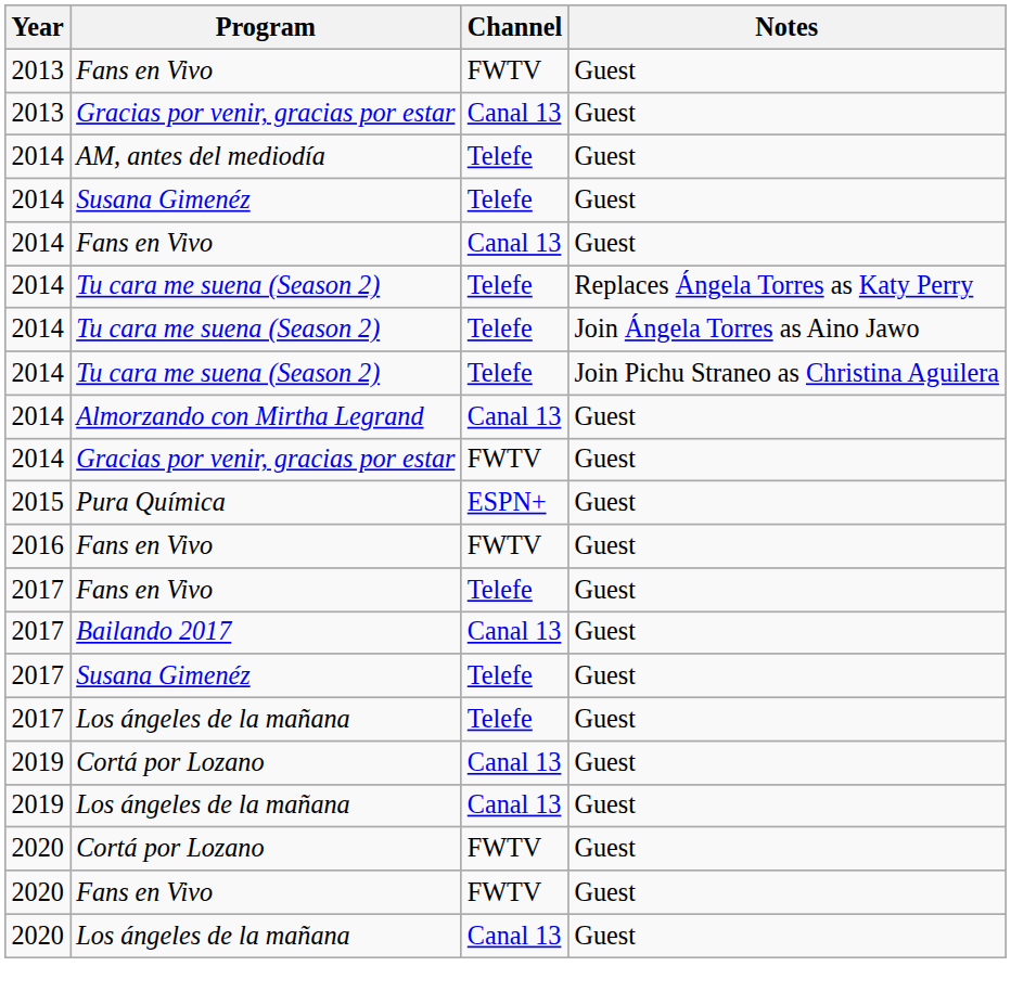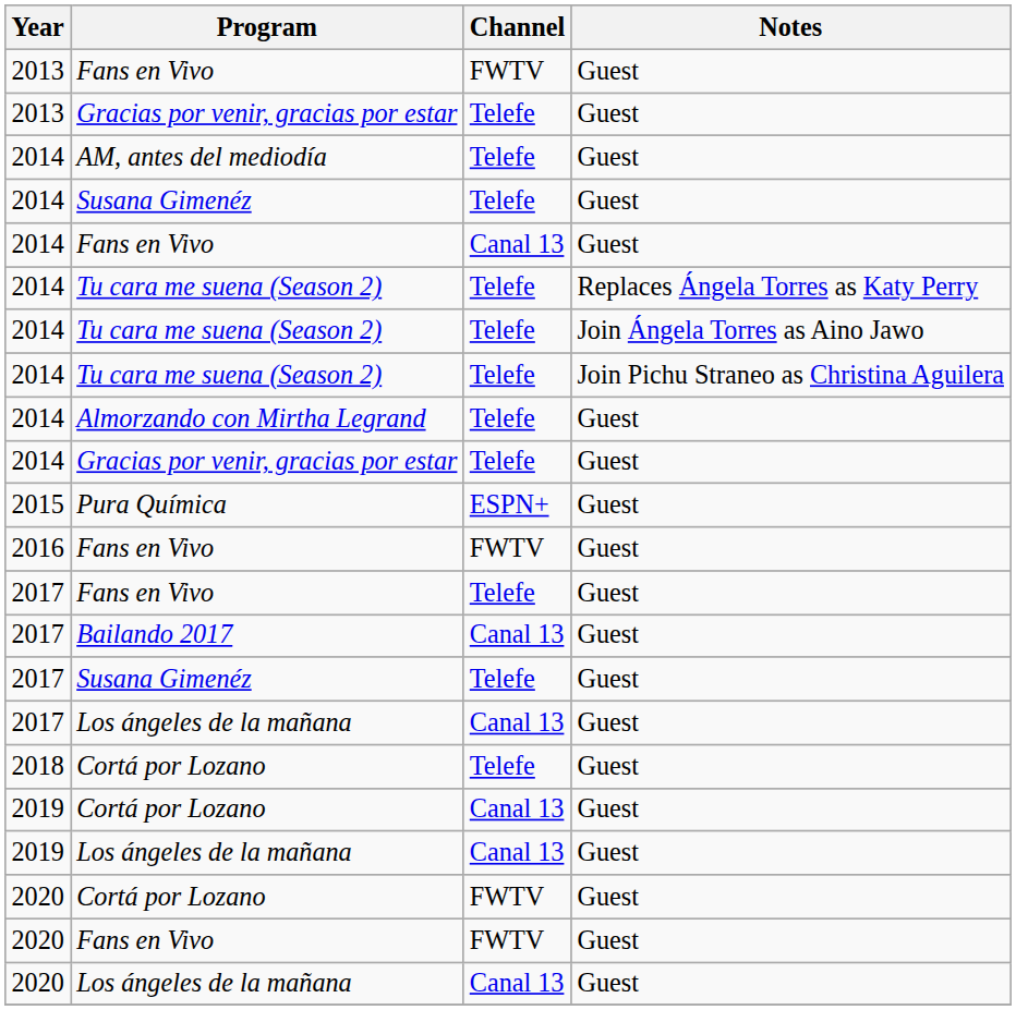2013 / Gracias por venir, gracias por estar | Channel: Canal 13 -> Telefe
Almorzando con Mirtha Legrand | Channel: Canal 13 -> Telefe
2014 / Gracias por venir, gracias por estar | Channel: FWTV -> Telefe
2017 / Los ángeles de la mañana | Channel: Telefe -> Canal 13
+ row: 2018 | Cortá por Lozano | Telefe | Guest
